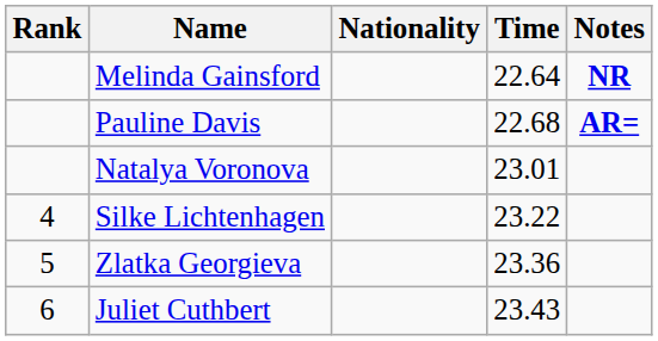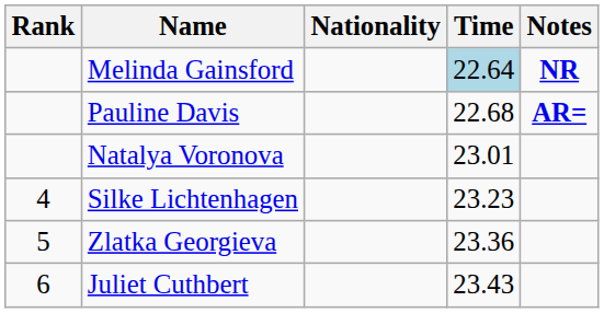Melinda Gainsford | Time: no background -> lightblue background
Silke Lichtenhagen | Time: 23.22 -> 23.23
